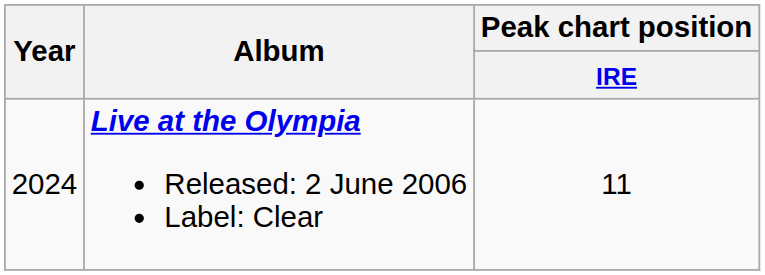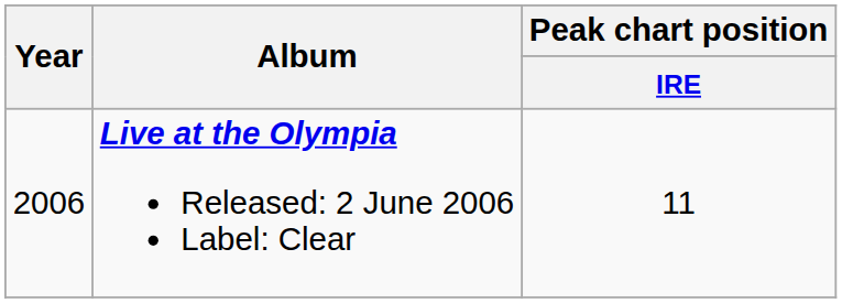Live at the Olympia Released: 2 June 2006 Label: Clear | Year: 2024 -> 2006
